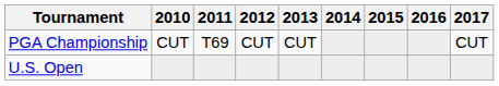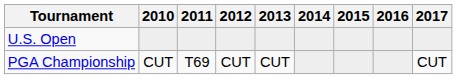rows swapped: U.S. Open <-> PGA Championship
